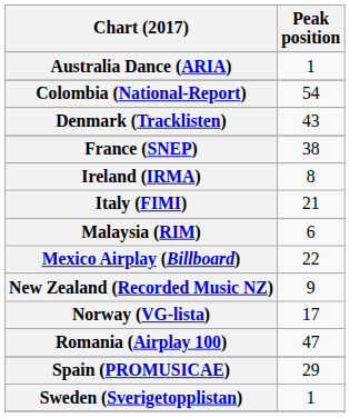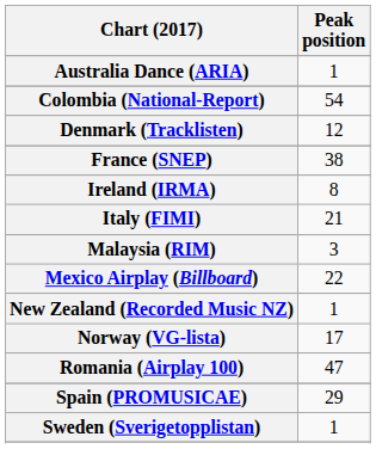Denmark (Tracklisten) | Peak position: 43 -> 12
Malaysia (RIM) | Peak position: 6 -> 3
New Zealand (Recorded Music NZ) | Peak position: 9 -> 1
